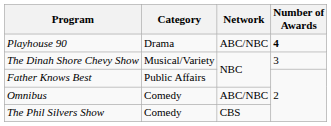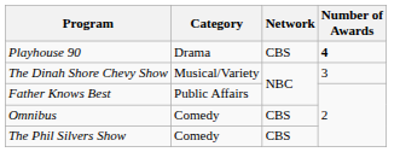Playhouse 90 | Network: ABC/NBC -> CBS
Omnibus | Network: ABC/NBC -> CBS
